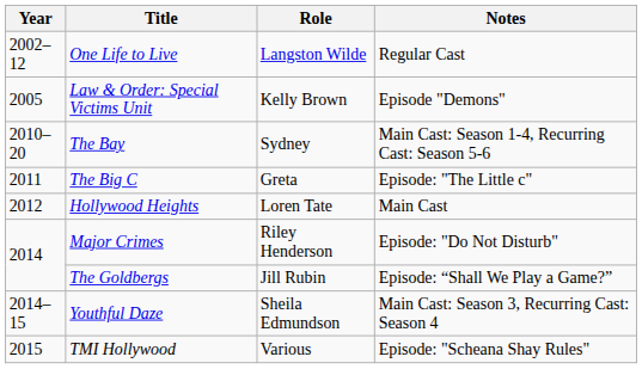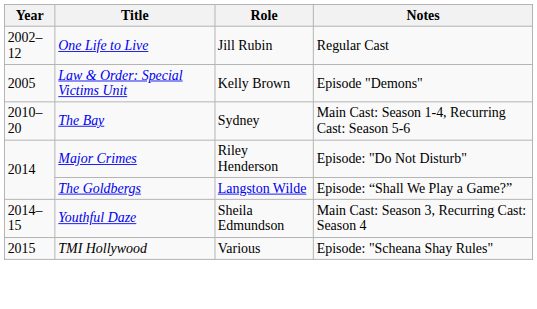One Life to Live | Role: Langston Wilde -> Jill Rubin
- row: 2011 | The Big C | Greta | Episode: "The Little c"
- row: 2012 | Hollywood Heights | Loren Tate | Main Cast
The Goldbergs | Role: Jill Rubin -> Langston Wilde
